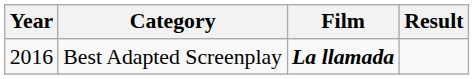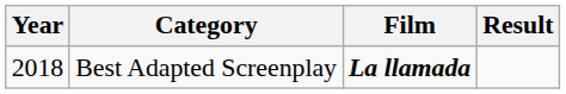Best Adapted Screenplay | Year: 2016 -> 2018
